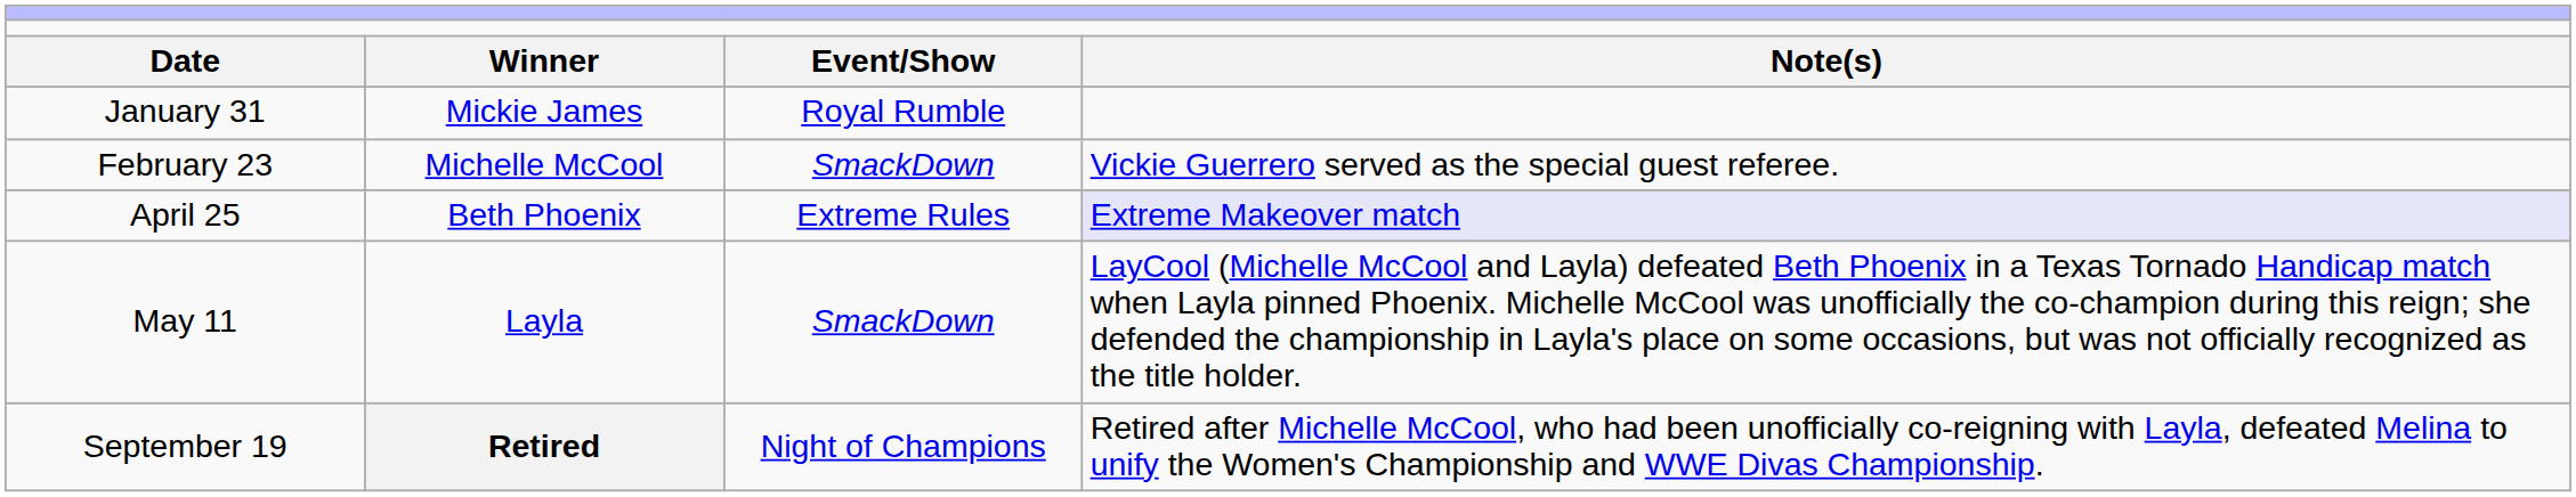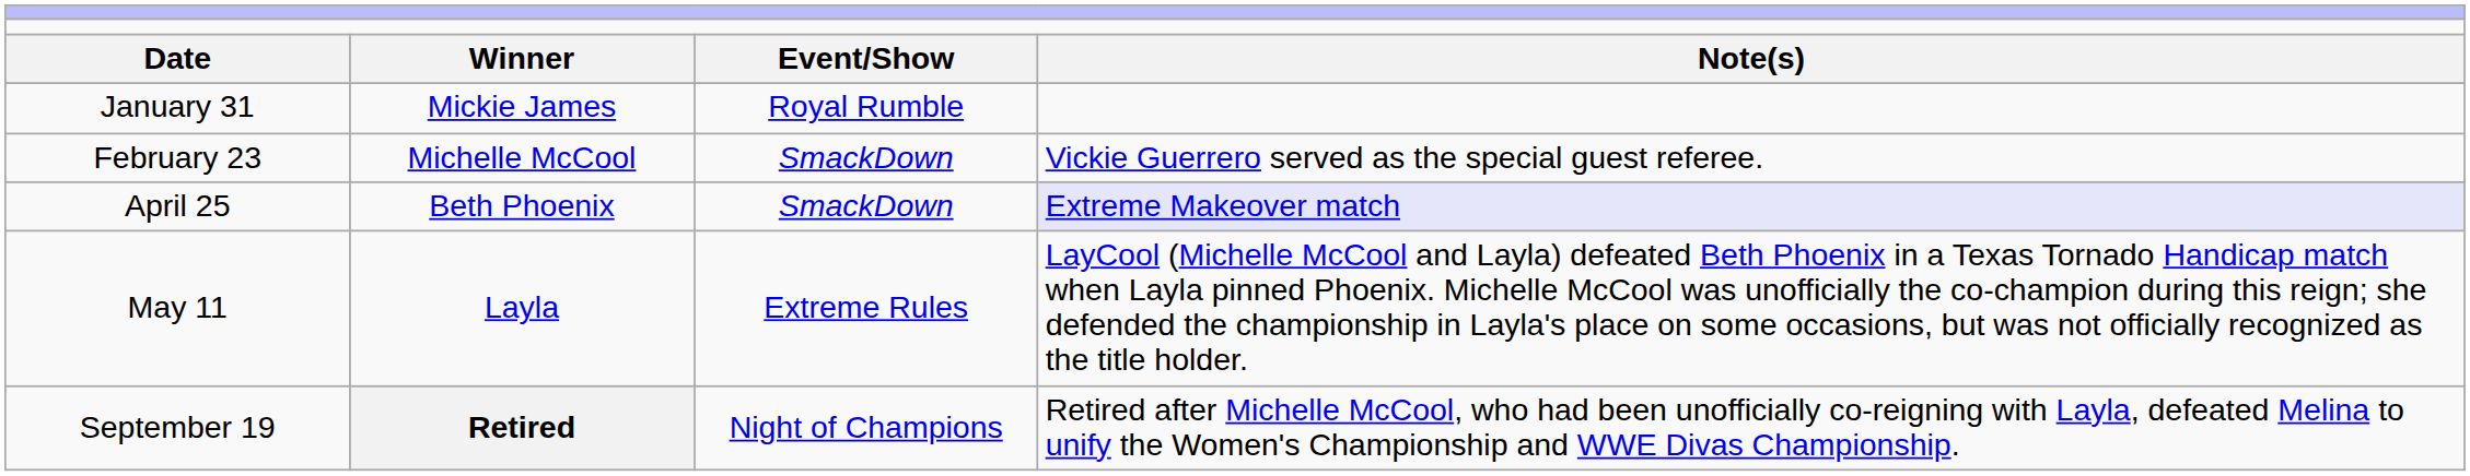April 25 | column 3: Extreme Rules -> SmackDown
May 11 | column 3: SmackDown -> Extreme Rules
